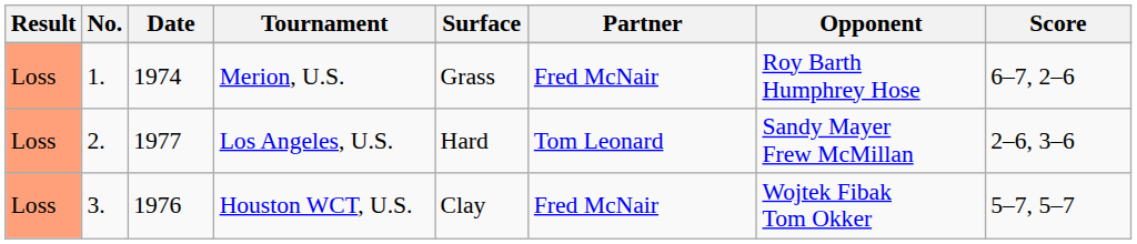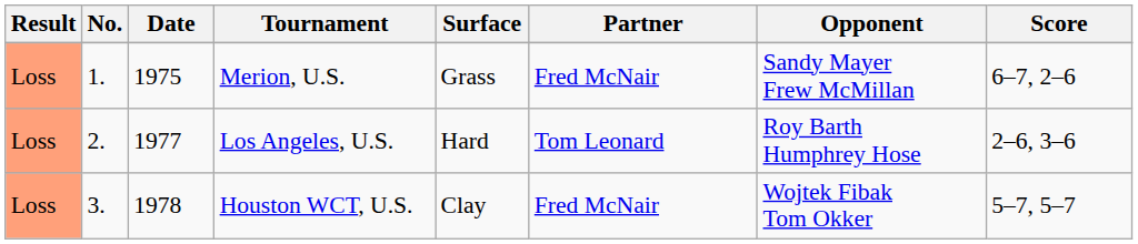Merion, U.S. | Date: 1974 -> 1975
Merion, U.S. | Opponent: Roy Barth Humphrey Hose -> Sandy Mayer Frew McMillan
Los Angeles, U.S. | Opponent: Sandy Mayer Frew McMillan -> Roy Barth Humphrey Hose
Houston WCT, U.S. | Date: 1976 -> 1978
